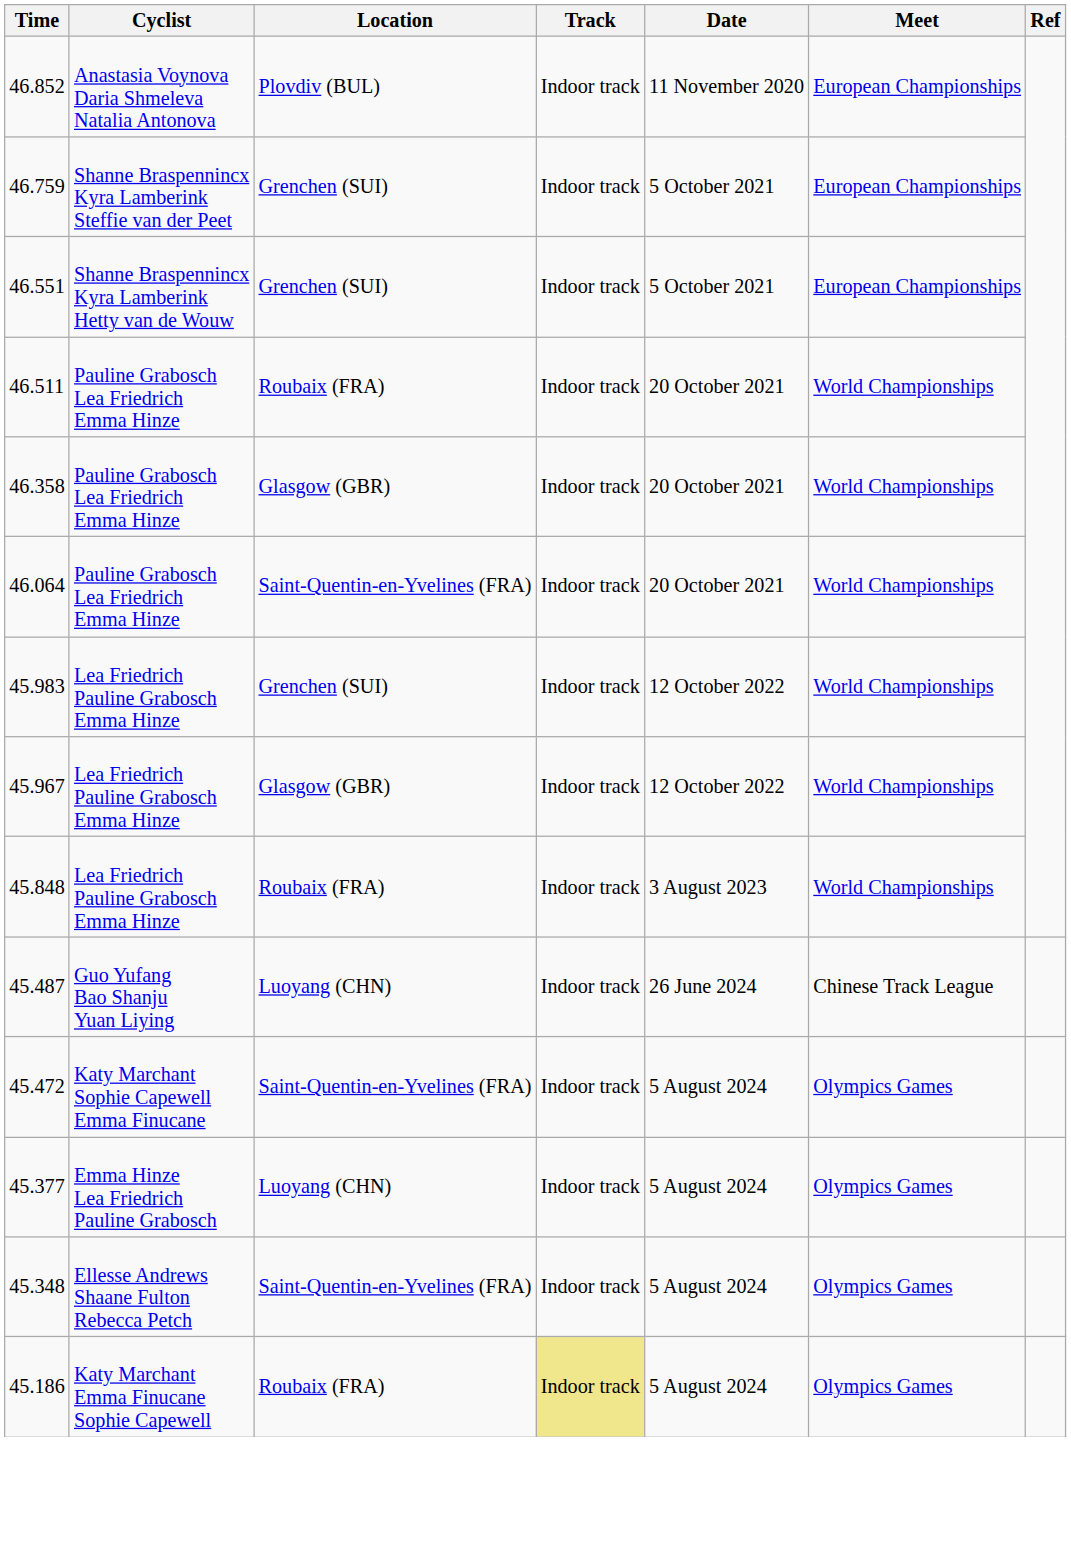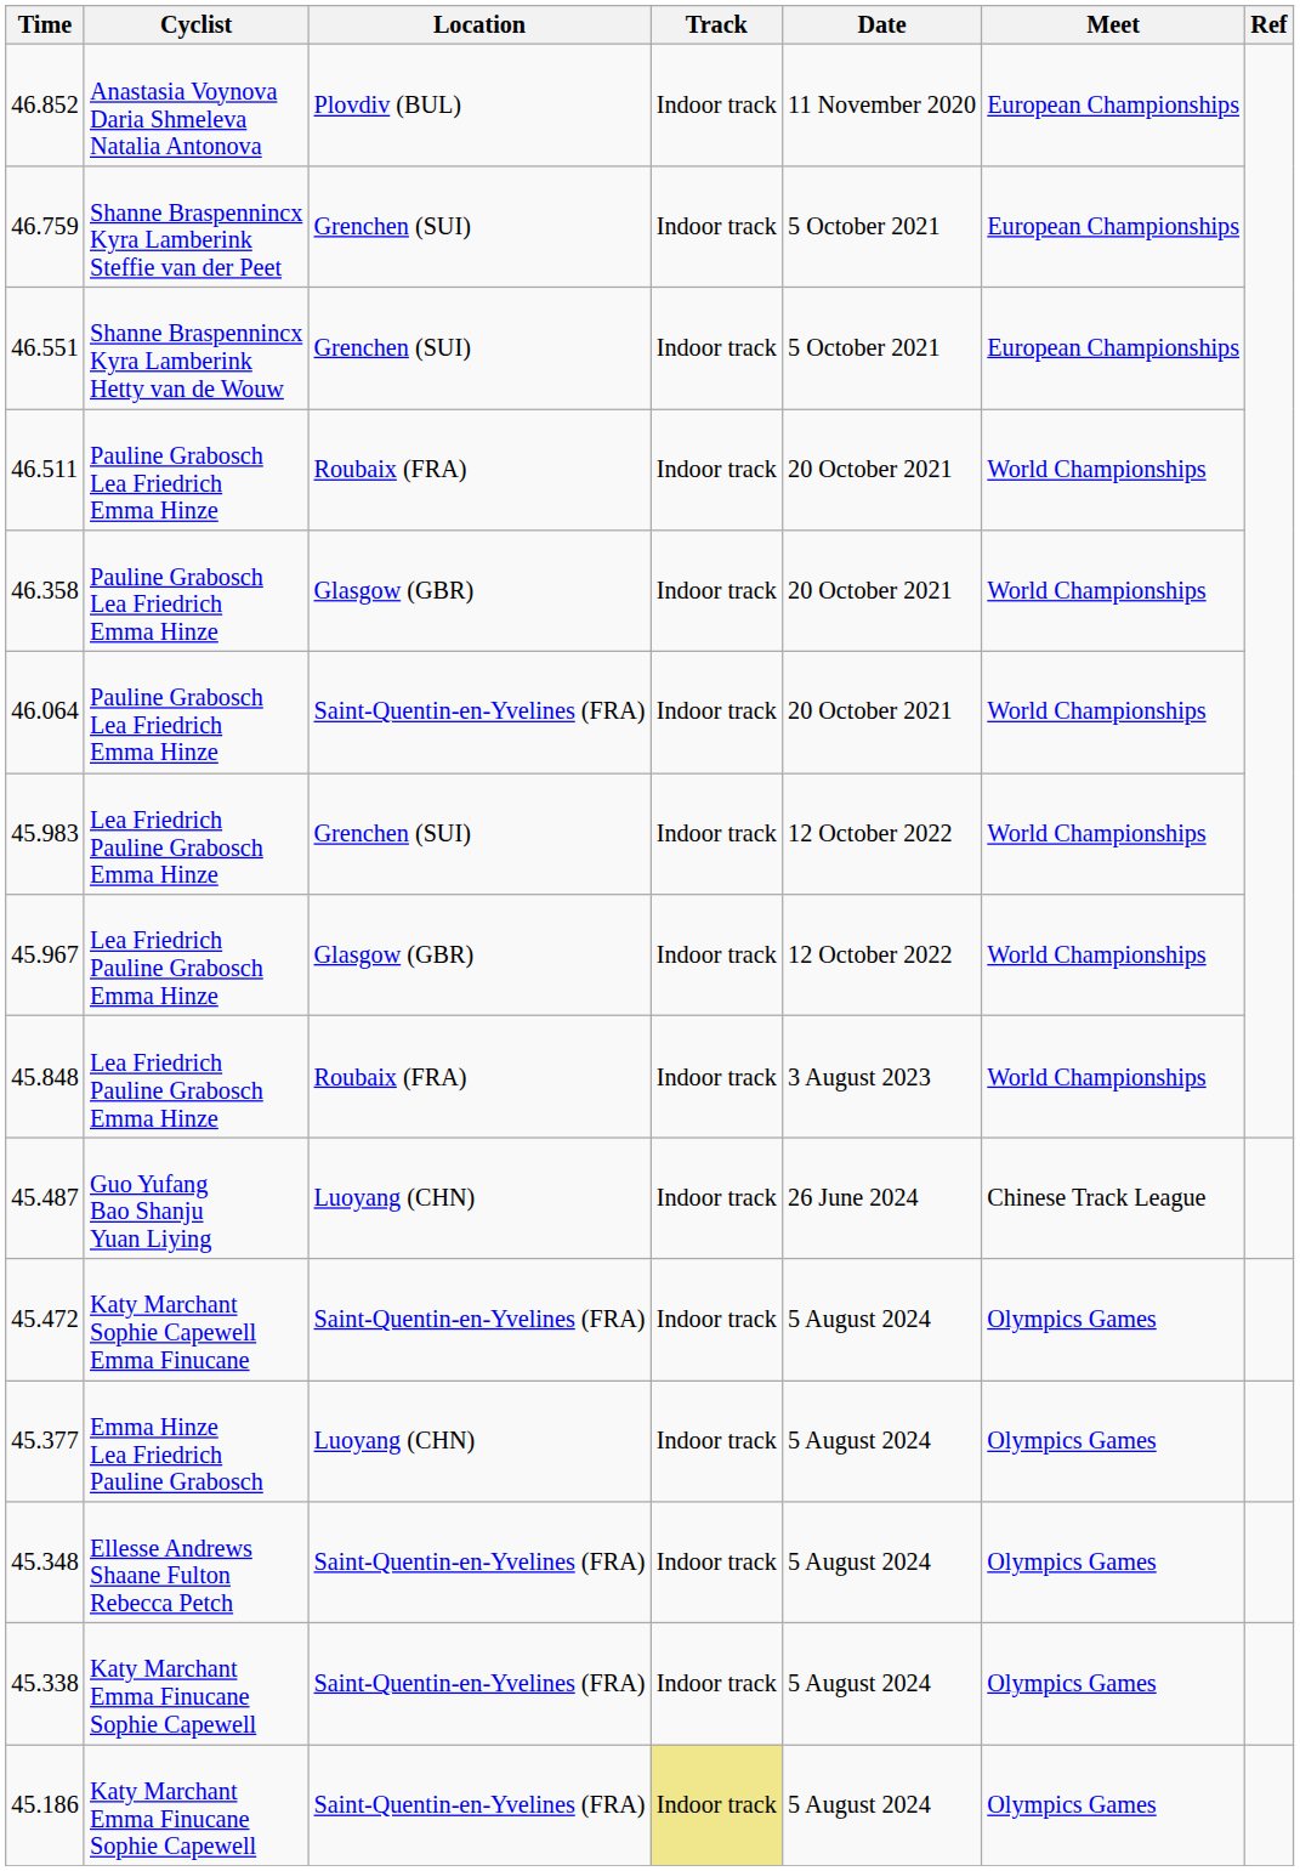+ row: 45.338 | Katy Marchant Emma Finucane Sophie Capewell | Saint-Quentin-en-Yvelines (FRA) | Indoor track | 5 August 2024 | Olympics Games
45.186 | Location: Roubaix (FRA) -> Saint-Quentin-en-Yvelines (FRA)
